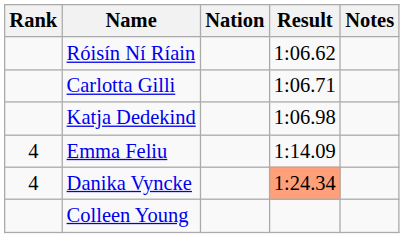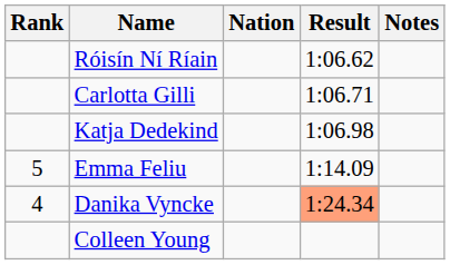Emma Feliu | Rank: 4 -> 5
